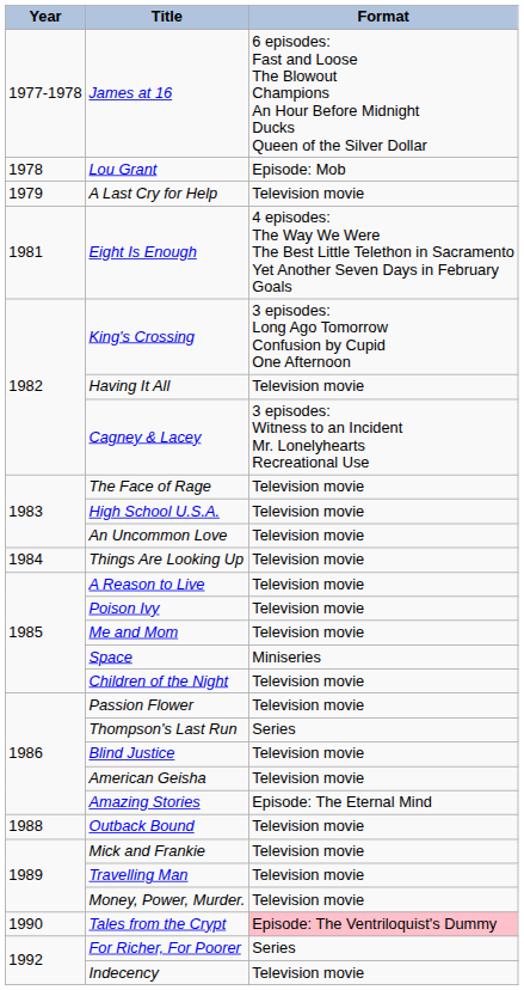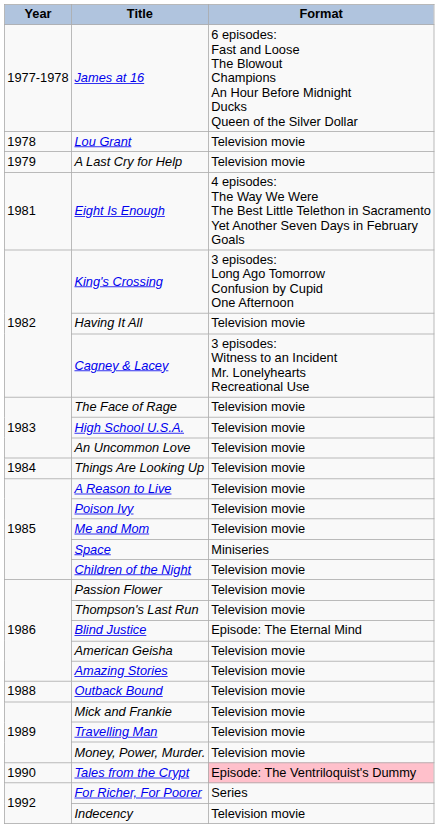Lou Grant | Format: Episode: Mob -> Television movie
Thompson's Last Run | Format: Series -> Television movie
Blind Justice | Format: Television movie -> Episode: The Eternal Mind
Amazing Stories | Format: Episode: The Eternal Mind -> Television movie
